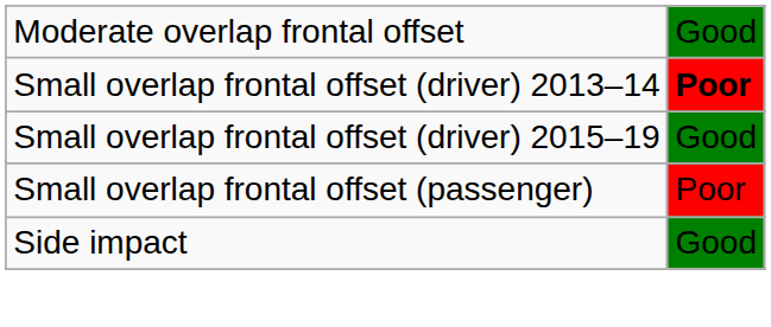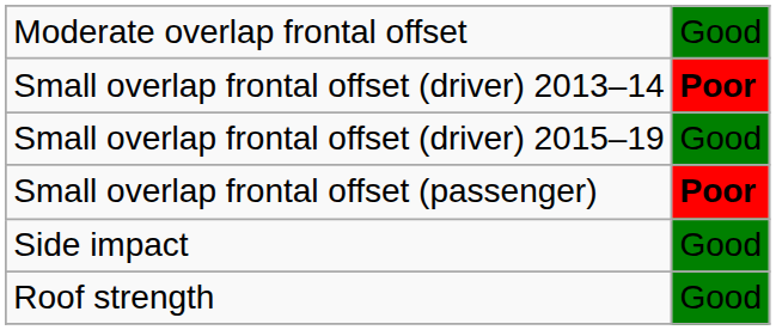Small overlap frontal offset (passenger) | column 2: normal -> bold
+ row: Roof strength | Good
